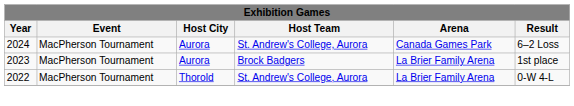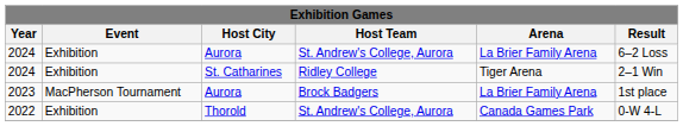2024 / Aurora | Event: MacPherson Tournament -> Exhibition
2024 / Aurora | Arena: Canada Games Park -> La Brier Family Arena
+ row: 2024 | Exhibition | St. Catharines | Ridley College | Tiger Arena | 2–1 Win
2022 | Event: MacPherson Tournament -> Exhibition
2022 | Arena: La Brier Family Arena -> Canada Games Park
